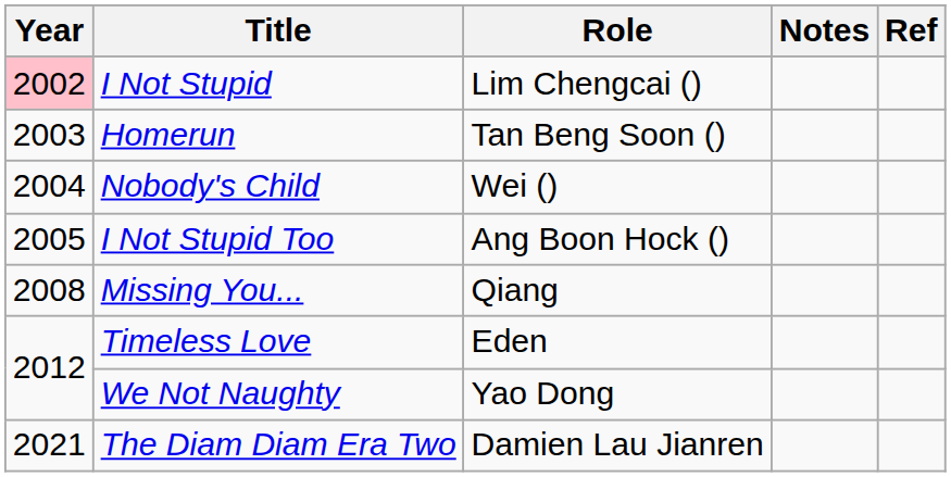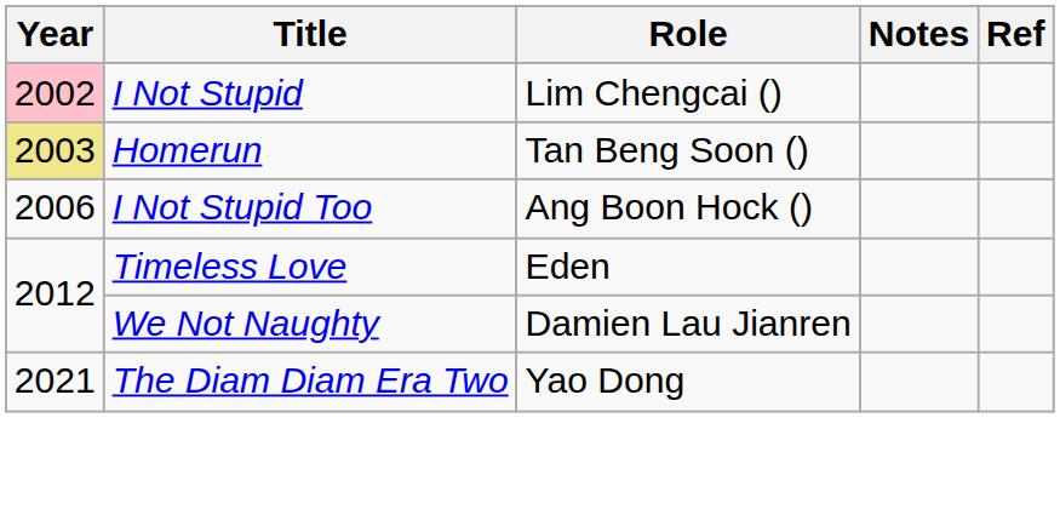Homerun | Year: no background -> khaki background
- row: 2004 | Nobody's Child | Wei ()
I Not Stupid Too | Year: 2005 -> 2006
- row: 2008 | Missing You... | Qiang
We Not Naughty | Role: Yao Dong -> Damien Lau Jianren
The Diam Diam Era Two | Role: Damien Lau Jianren -> Yao Dong
